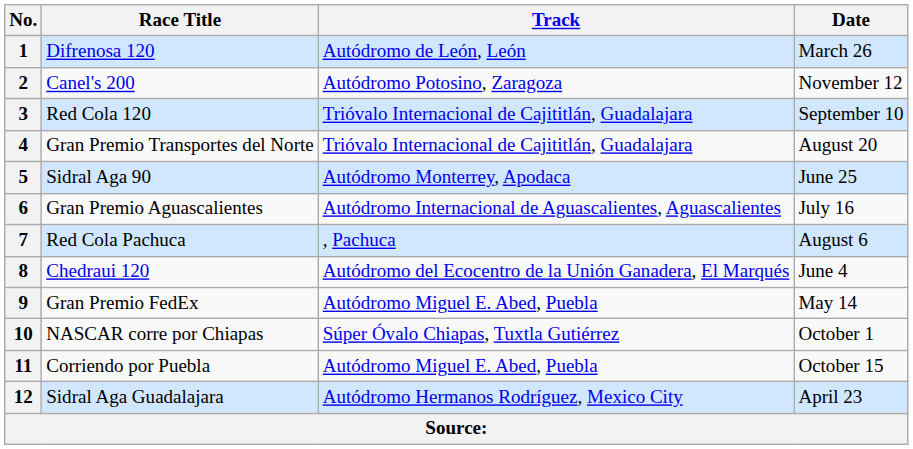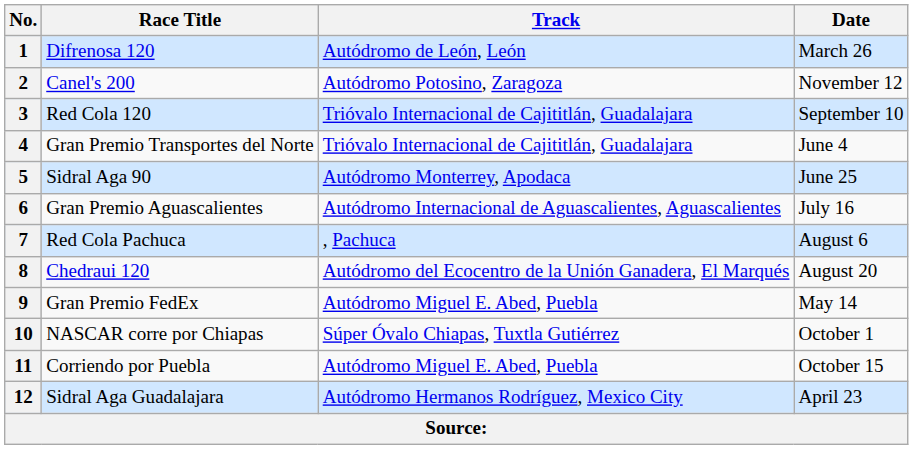4 | Date: August 20 -> June 4
8 | Date: June 4 -> August 20
